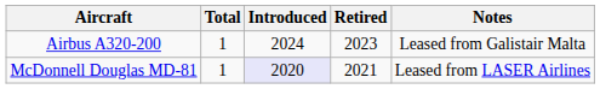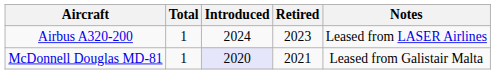Airbus A320-200 | Notes: Leased from Galistair Malta -> Leased from LASER Airlines
McDonnell Douglas MD-81 | Notes: Leased from LASER Airlines -> Leased from Galistair Malta
